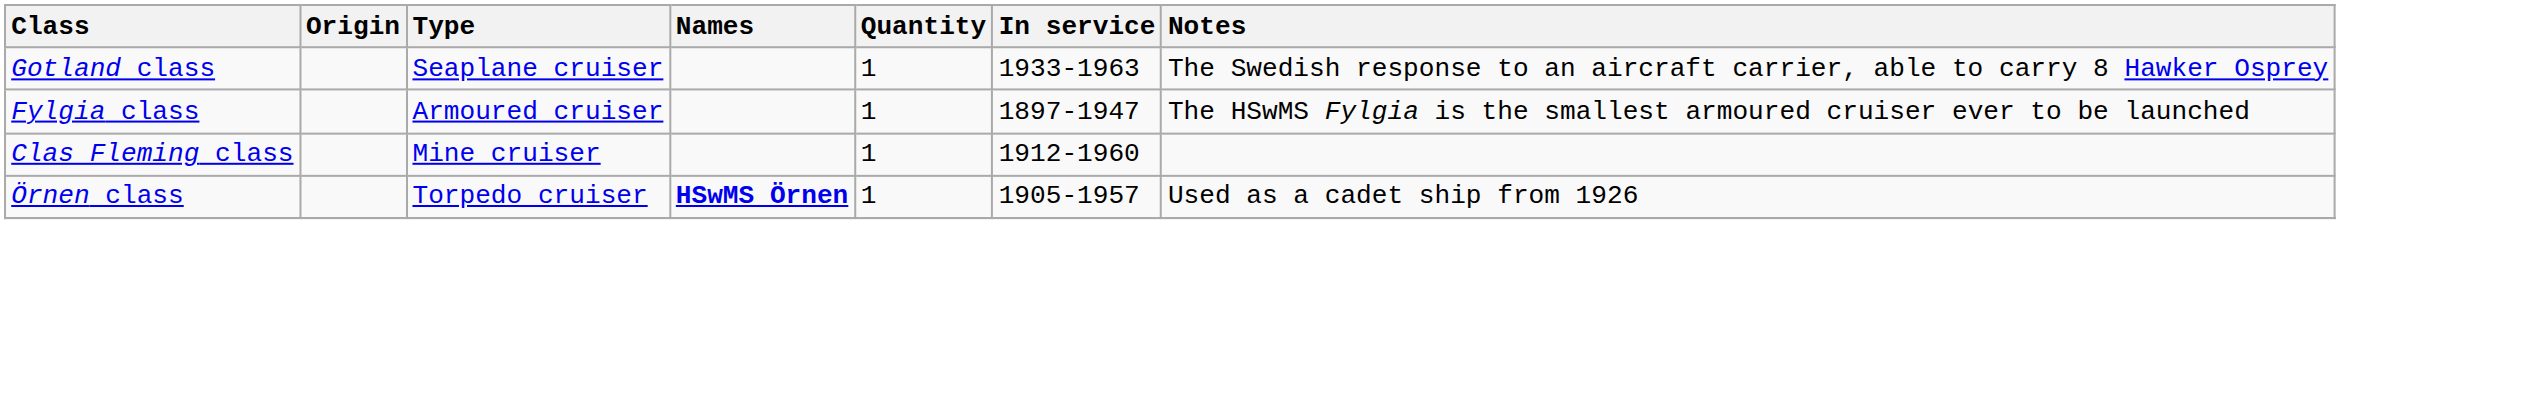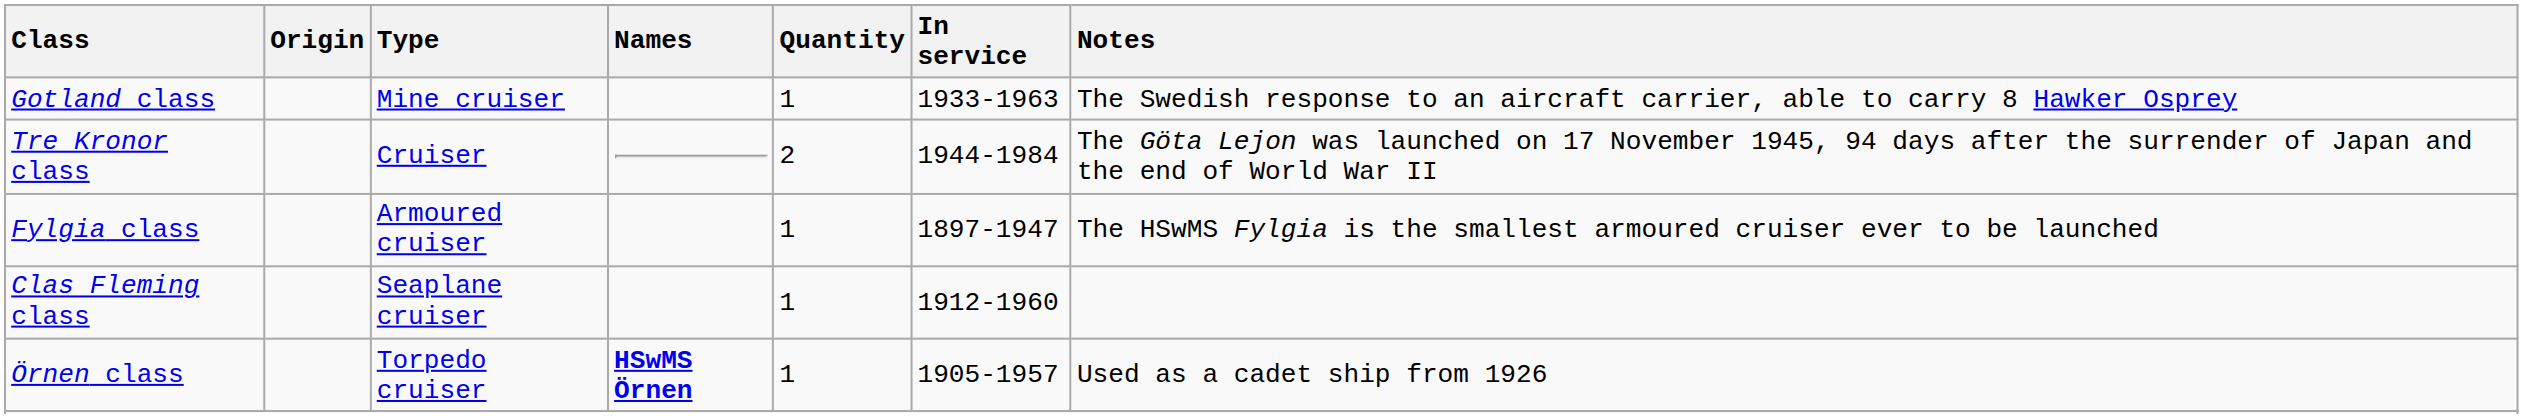Gotland class | Type: Seaplane cruiser -> Mine cruiser
+ row: Tre Kronor class | Cruiser | 2 | 1944-1984 | The Göta Lejon was launched on 17 November 1945, 94 days after the surrender of Japan and the end of World War II
Clas Fleming class | Type: Mine cruiser -> Seaplane cruiser
